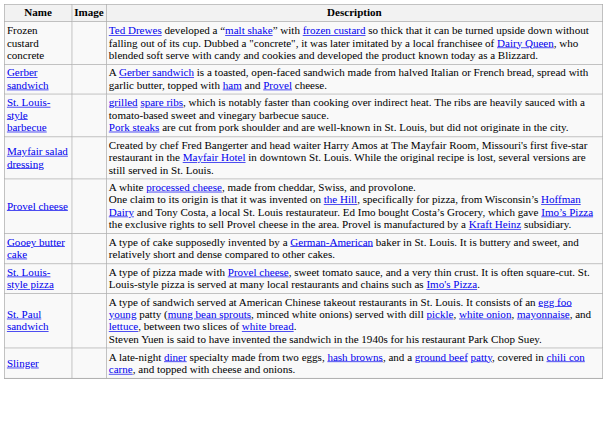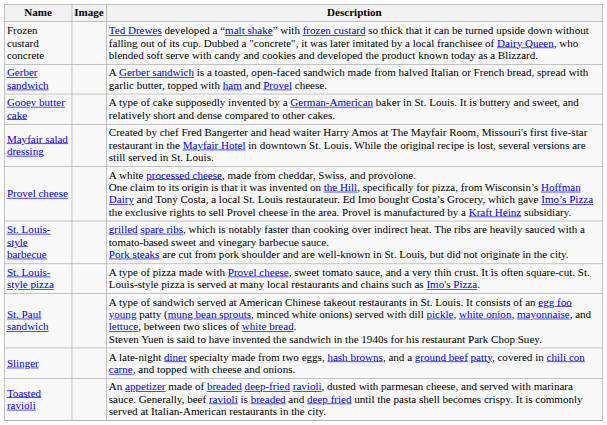rows swapped: Gooey butter cake <-> St. Louis-style barbecue
+ row: Toasted ravioli | An appetizer made of breaded deep-fried ravioli, dusted with parmesan cheese, and served with marinara sauce. Generally, beef ravioli is breaded and deep fried until the pasta shell becomes crispy. It is commonly served at Italian-American restaurants in the city.
